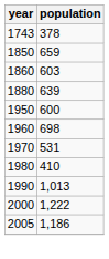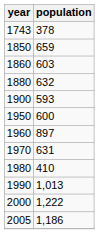1880 | population: 639 -> 632
+ row: 1900 | 593
1960 | population: 698 -> 897
1970 | population: 531 -> 631
